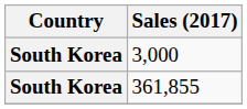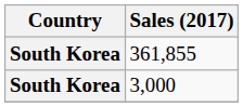rows swapped: 361,855 <-> 3,000
